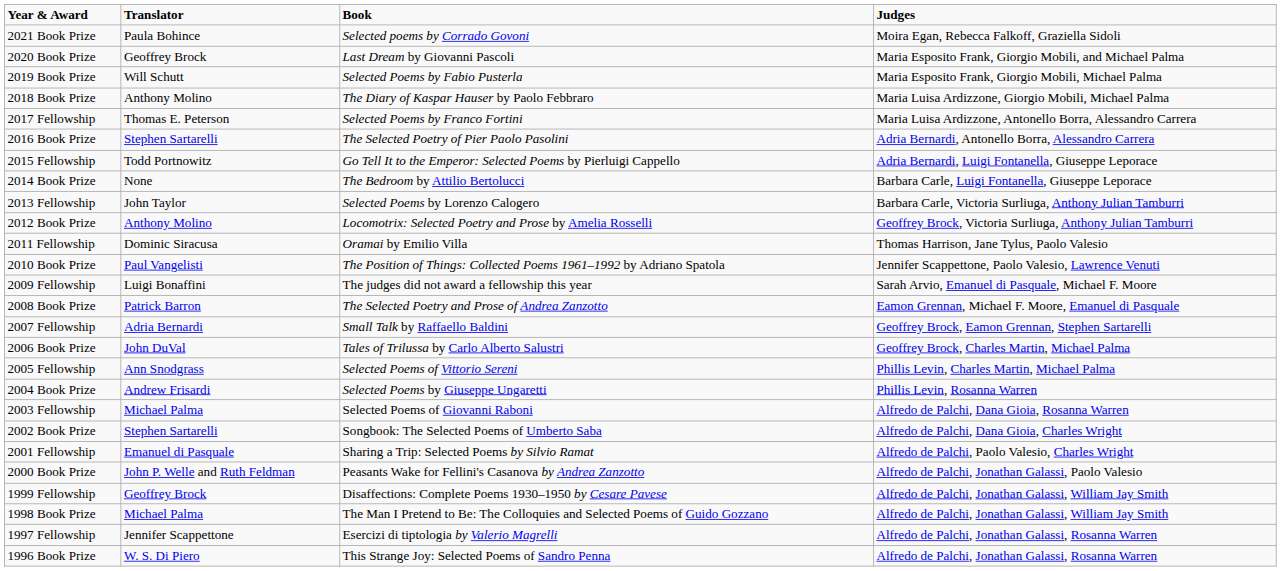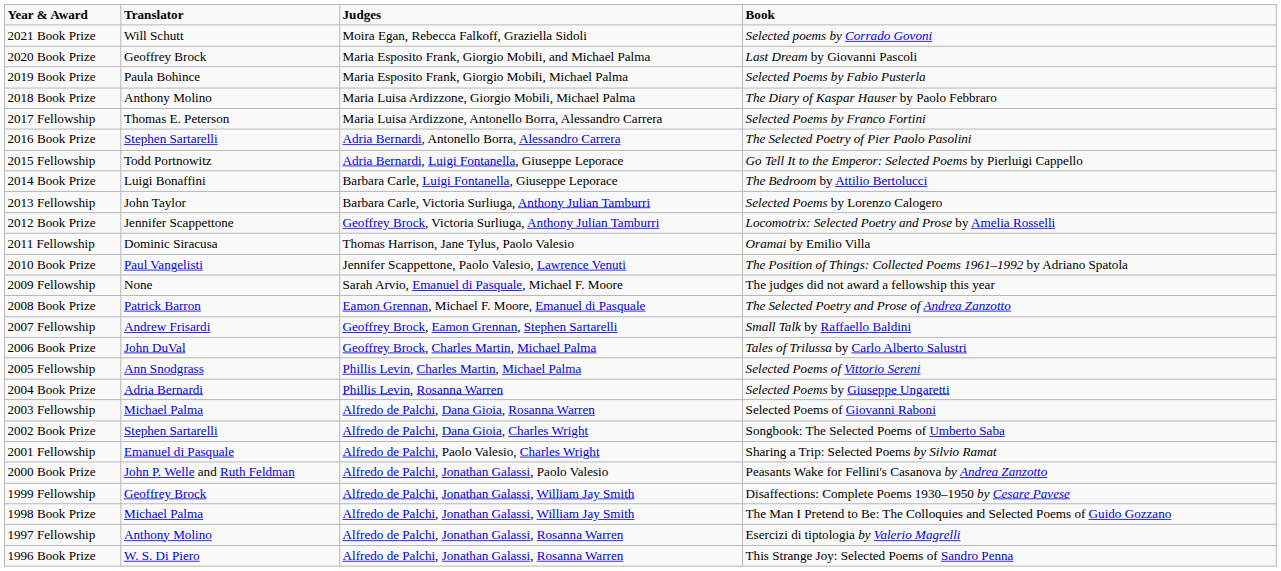columns swapped: Book <-> Judges
2021 Book Prize | Translator: Paula Bohince -> Will Schutt
2019 Book Prize | Translator: Will Schutt -> Paula Bohince
2014 Book Prize | Translator: None -> Luigi Bonaffini
2012 Book Prize | Translator: Anthony Molino -> Jennifer Scappettone
2009 Fellowship | Translator: Luigi Bonaffini -> None
2007 Fellowship | Translator: Adria Bernardi -> Andrew Frisardi
2004 Book Prize | Translator: Andrew Frisardi -> Adria Bernardi
1997 Fellowship | Translator: Jennifer Scappettone -> Anthony Molino
